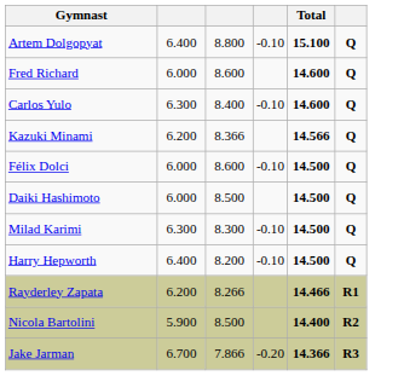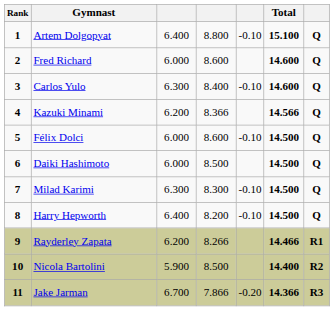+ column: Rank | 1 | 2 | 3 | 4 | 5 | 6 | 7 | 8 | 9 | 10 | 11
